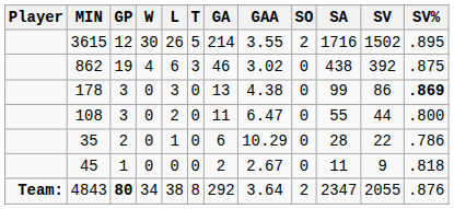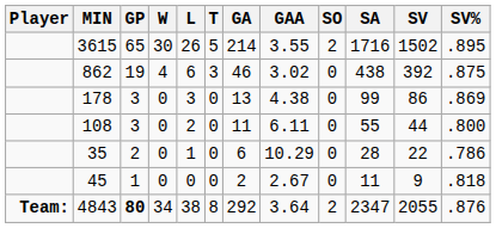3615 | GP: 12 -> 65
178 | SV%: bold -> normal
108 | GAA: 6.47 -> 6.11
